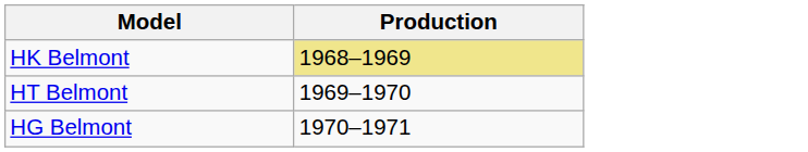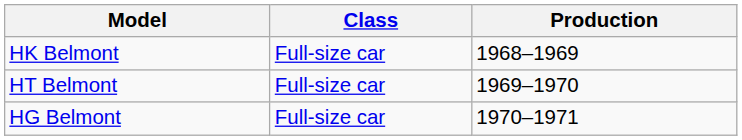+ column: Class | Full-size car | Full-size car | Full-size car
HK Belmont | Production: khaki background -> no background
